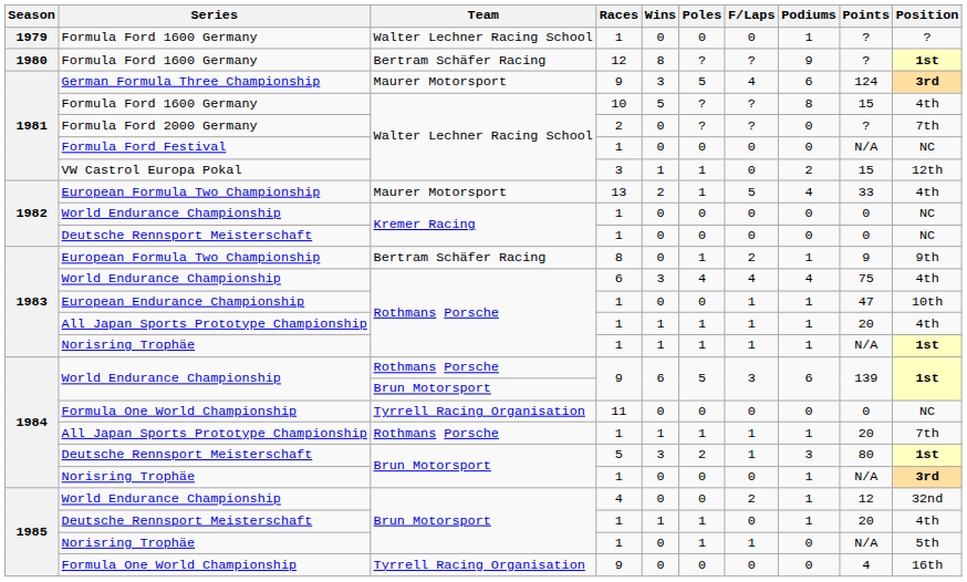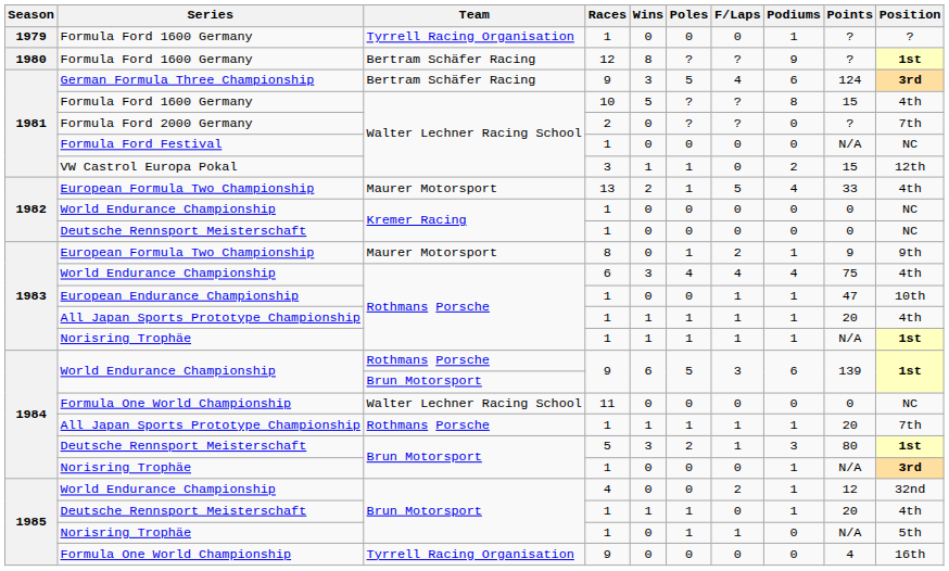1979 / Formula Ford 1600 Germany | Team: Walter Lechner Racing School -> Tyrrell Racing Organisation
German Formula Three Championship | Team: Maurer Motorsport -> Bertram Schäfer Racing
1983 / European Formula Two Championship | Team: Bertram Schäfer Racing -> Maurer Motorsport
1984 / Formula One World Championship | Team: Tyrrell Racing Organisation -> Walter Lechner Racing School
